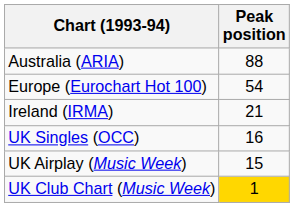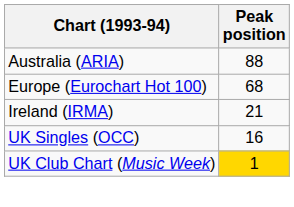Europe (Eurochart Hot 100) | Peak position: 54 -> 68
- row: UK Airplay (Music Week) | 15
